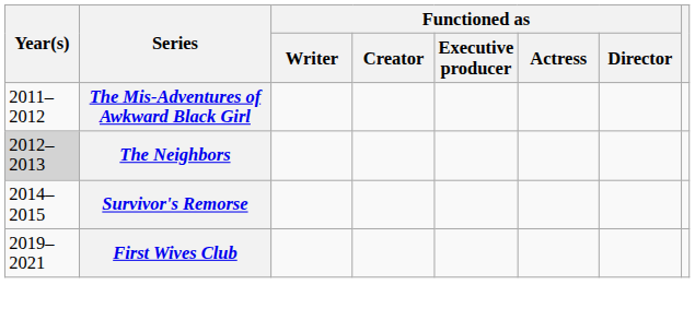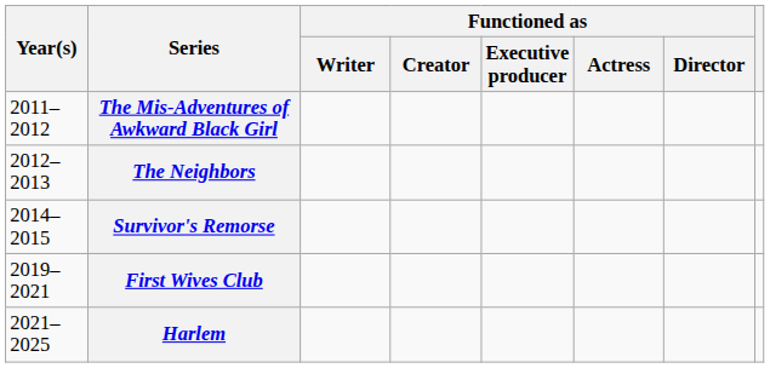The Neighbors | Year(s): lightgrey background -> no background
+ row: 2021–2025 | Harlem
